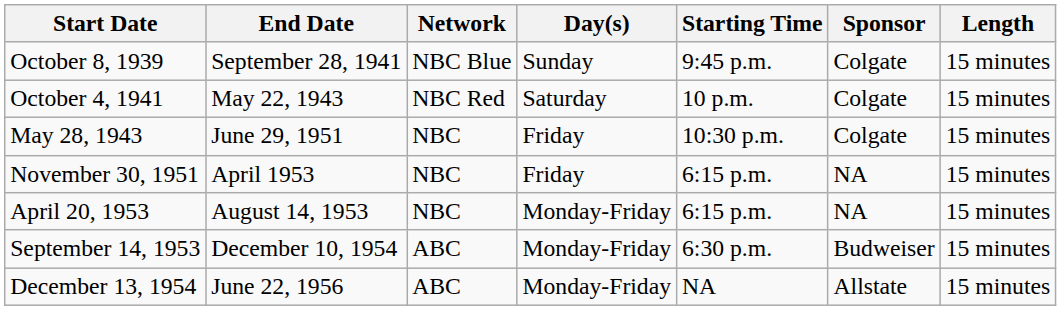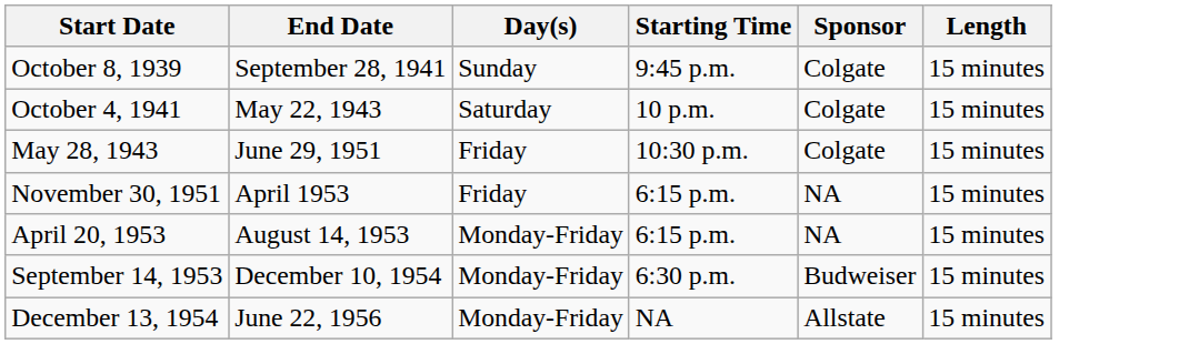- column: Network | NBC Blue | NBC Red | NBC | NBC | NBC | ABC | ABC
